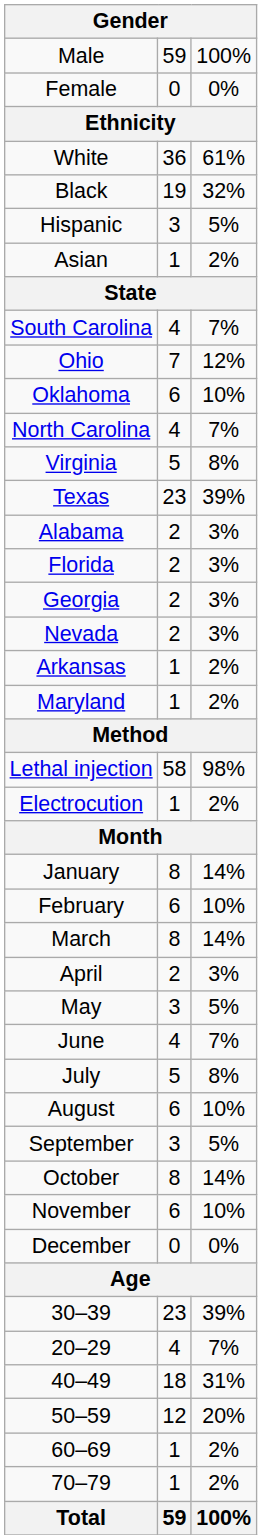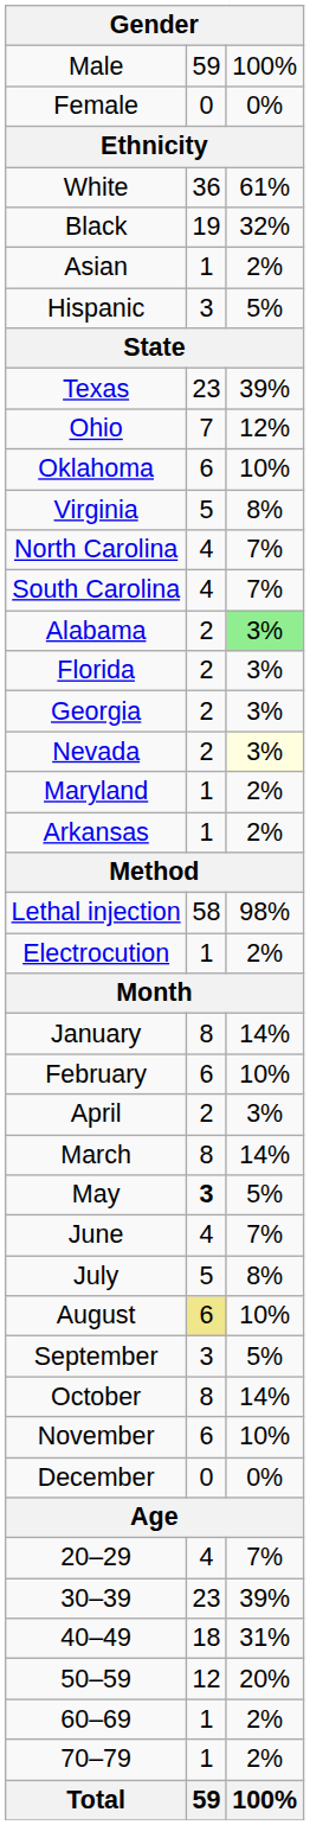rows swapped: Hispanic <-> Asian
rows swapped: Texas <-> South Carolina
rows swapped: Virginia <-> North Carolina
Alabama | column 3: no background -> lightgreen background
Nevada | column 3: no background -> lightyellow background
rows swapped: Arkansas <-> Maryland
rows swapped: March <-> April
May | column 2: normal -> bold
August | column 2: no background -> khaki background
rows swapped: 20–29 <-> 30–39
